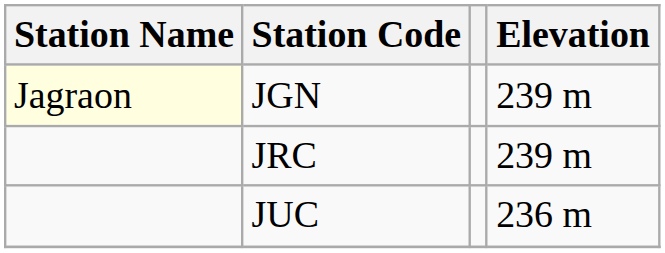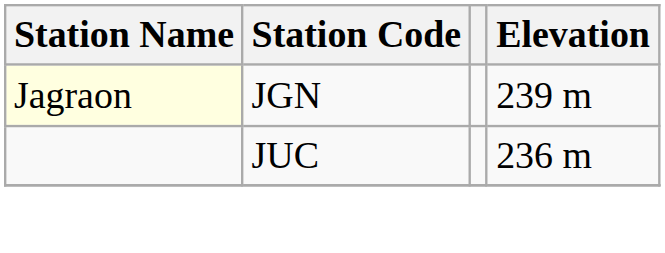- row: JRC | 239 m
